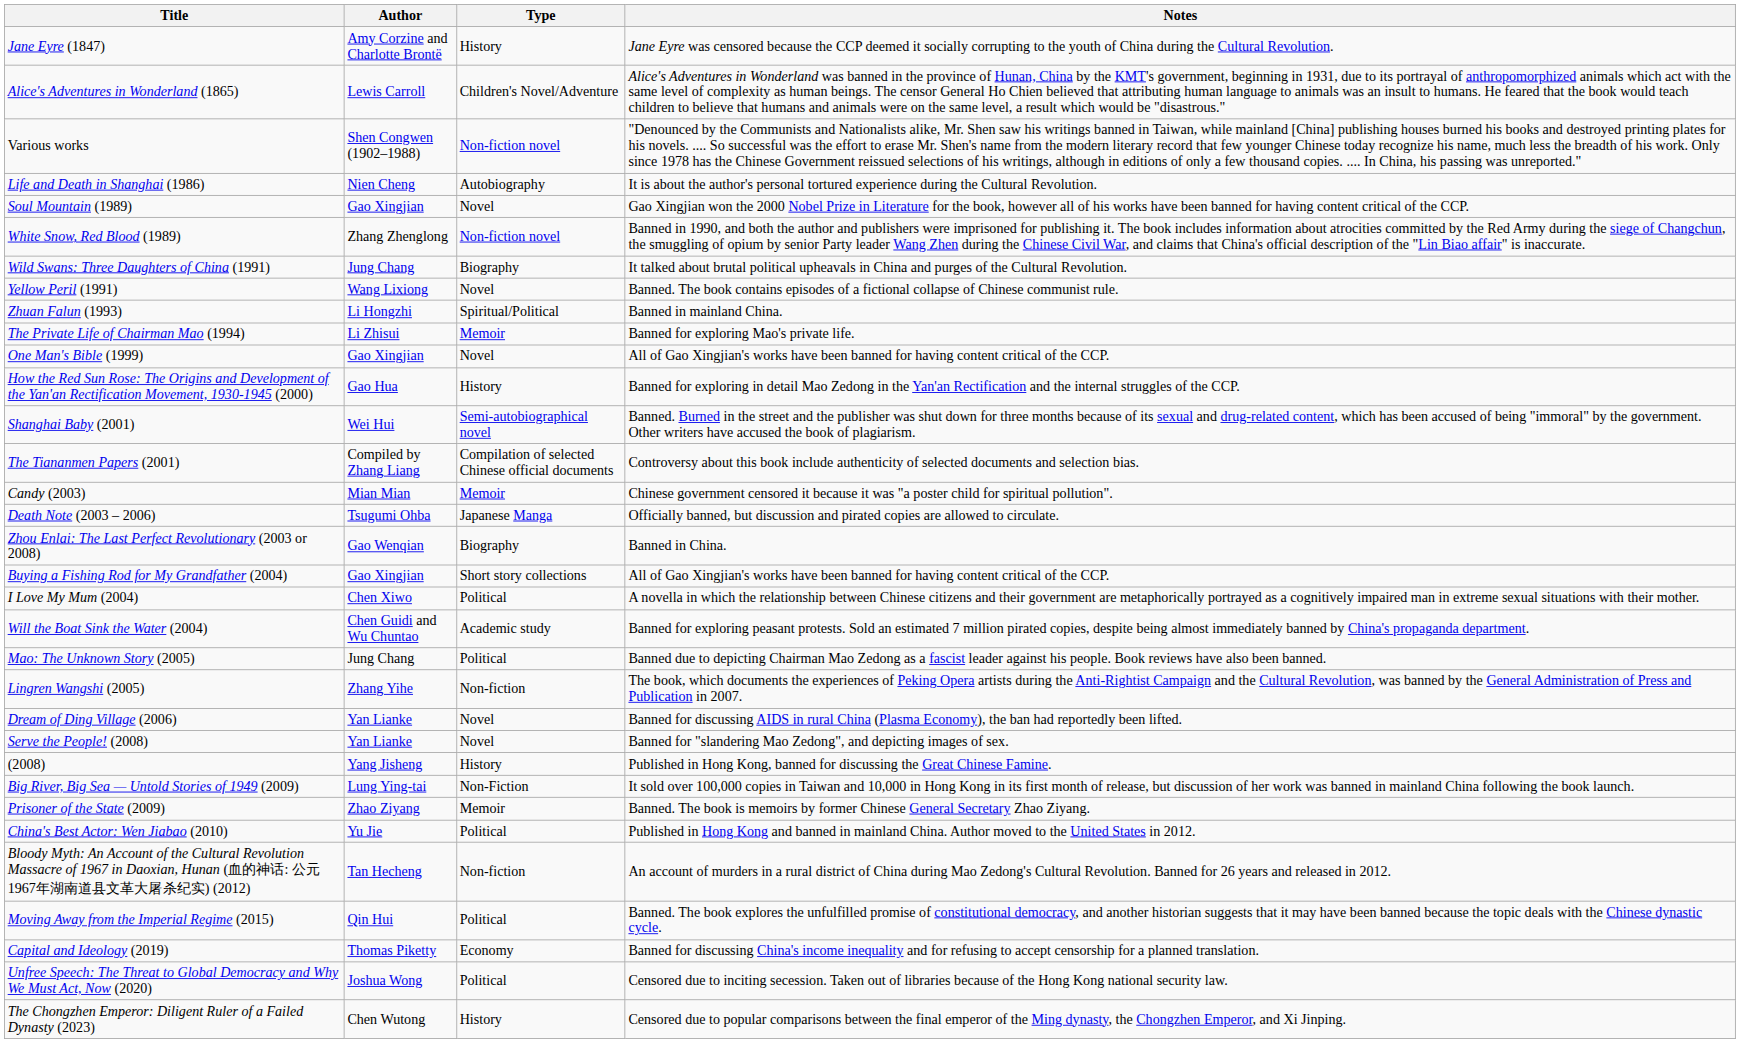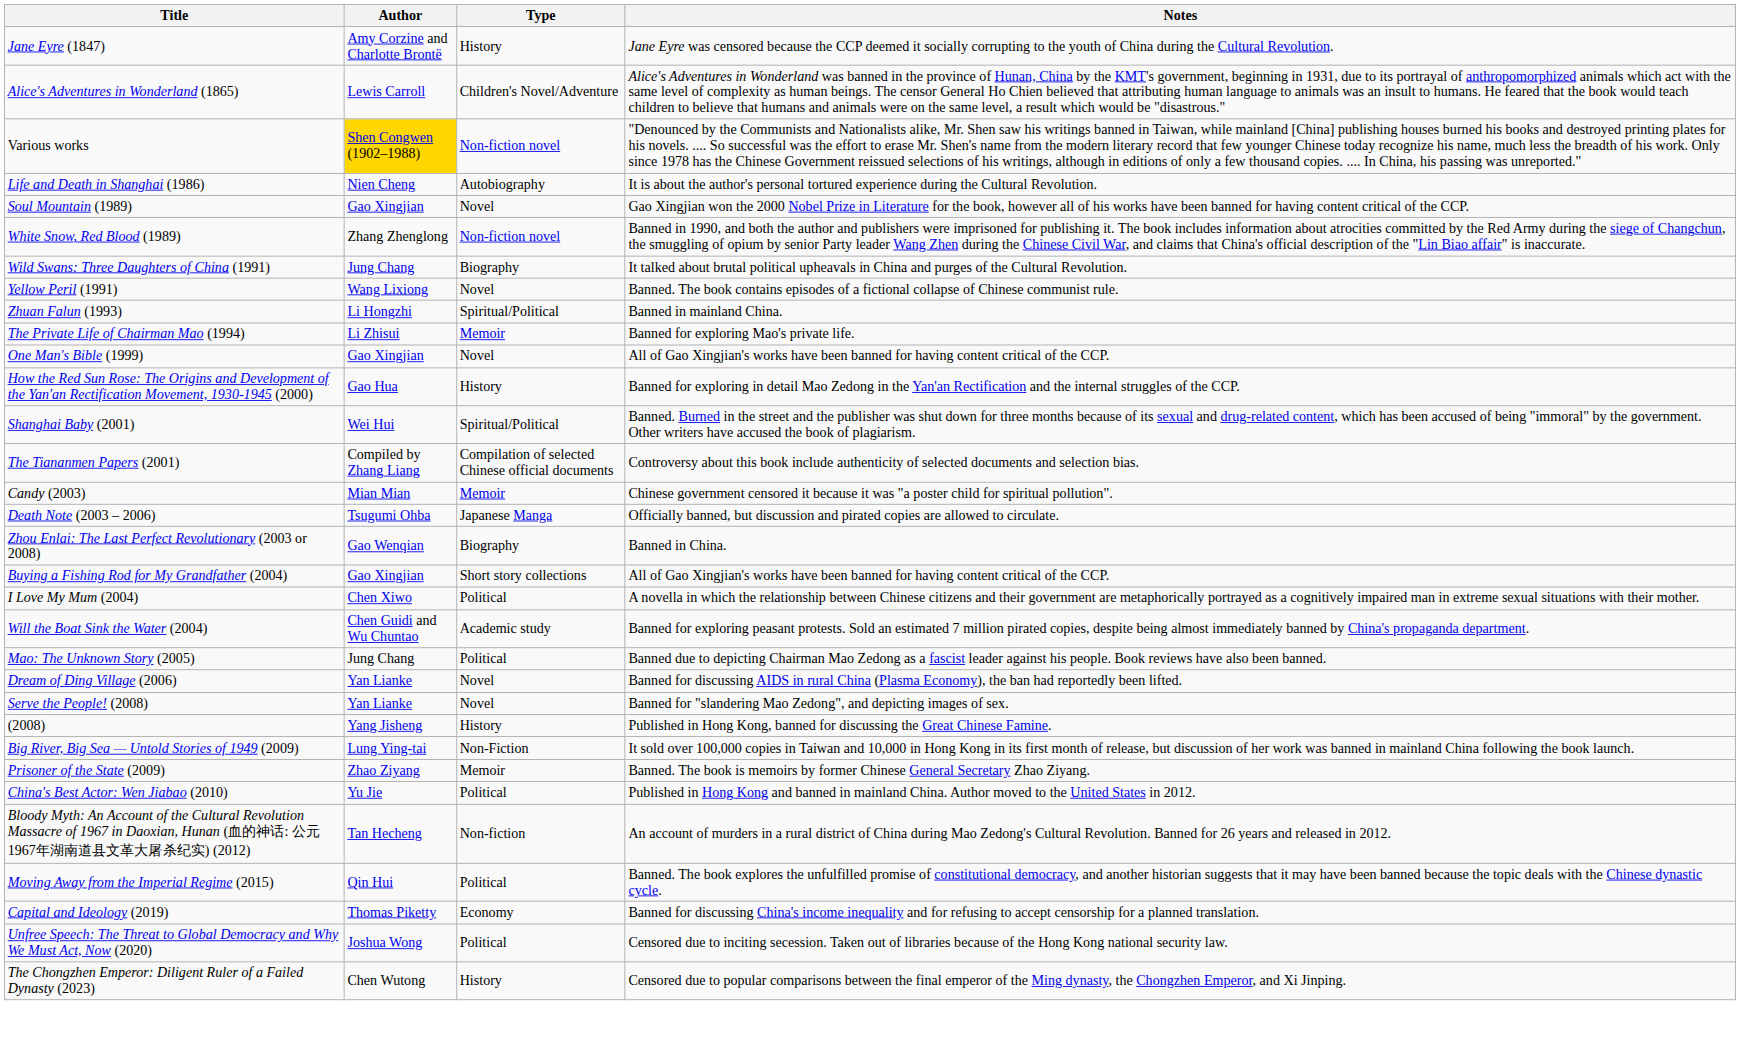Various works | Author: no background -> gold background
Shanghai Baby (2001) | Type: Semi-autobiographical novel -> Spiritual/Political
- row: Lingren Wangshi (2005) | Zhang Yihe | Non-fiction | The book, which documents the experiences of Peking Opera artists during the Anti-Rightist Campaign and the Cultural Revolution, was banned by the General Administration of Press and Publication in 2007.
